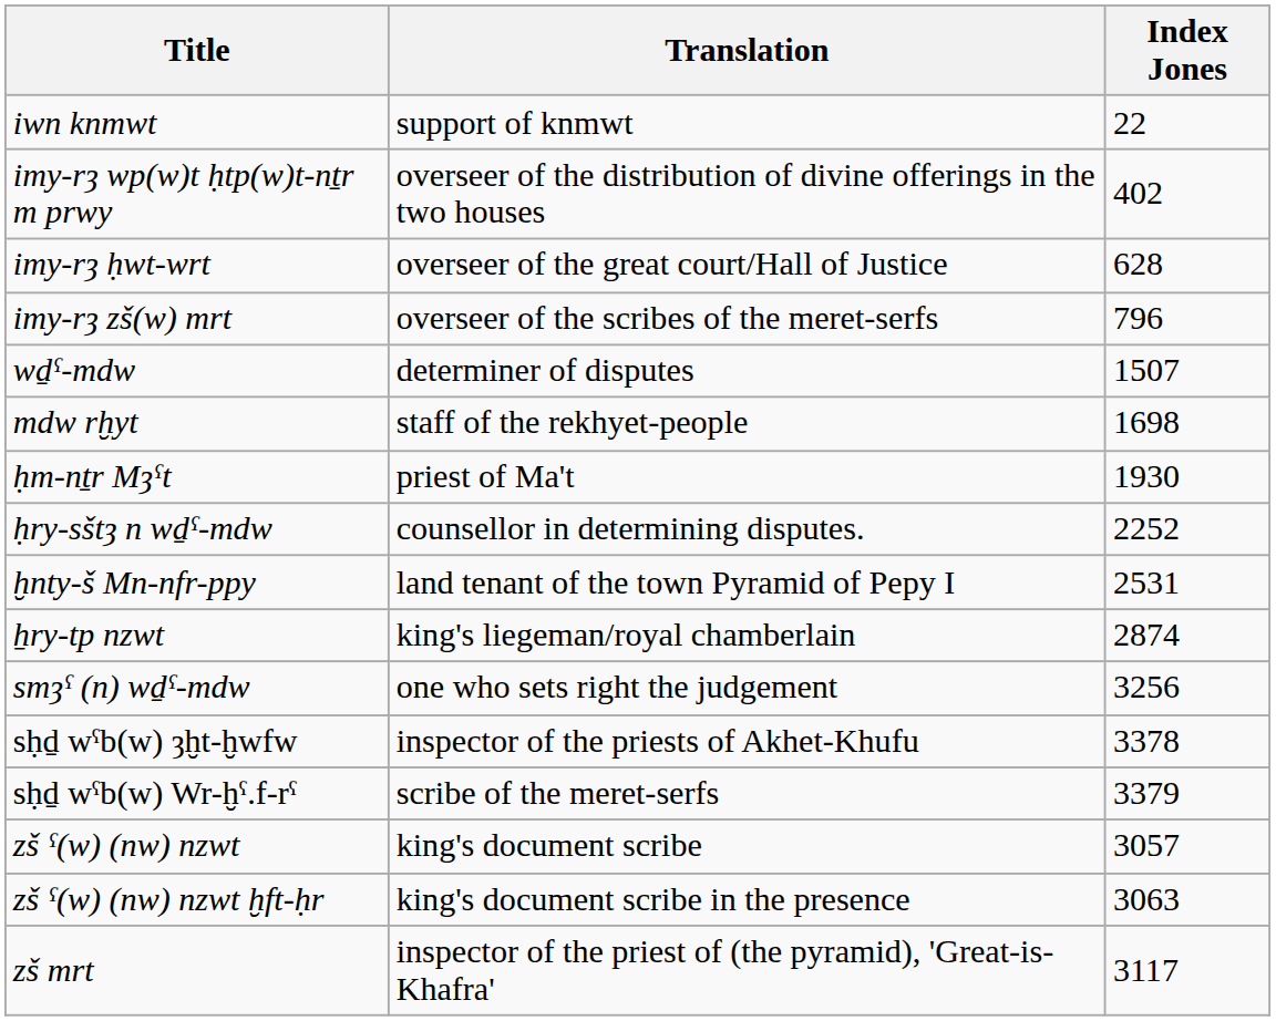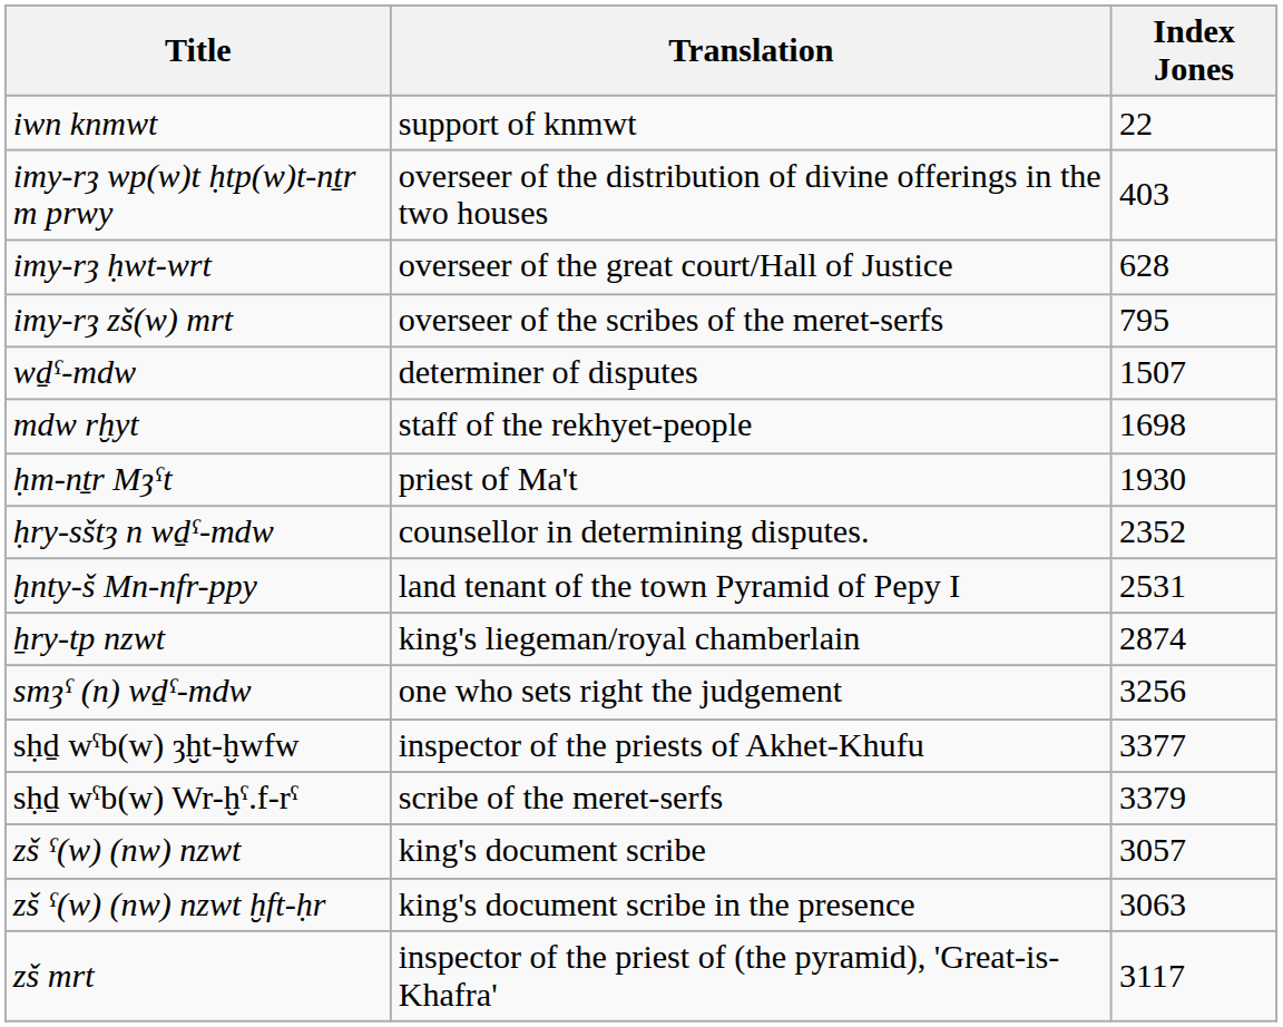imy-rȝ wp(w)t ḥtp(w)t-nṯr m prwy | Index Jones: 402 -> 403
imy-rȝ zš(w) mrt | Index Jones: 796 -> 795
ḥry-sštȝ n wḏˁ-mdw | Index Jones: 2252 -> 2352
sḥḏ wˁb(w) ȝḫt-ḫwfw | Index Jones: 3378 -> 3377
